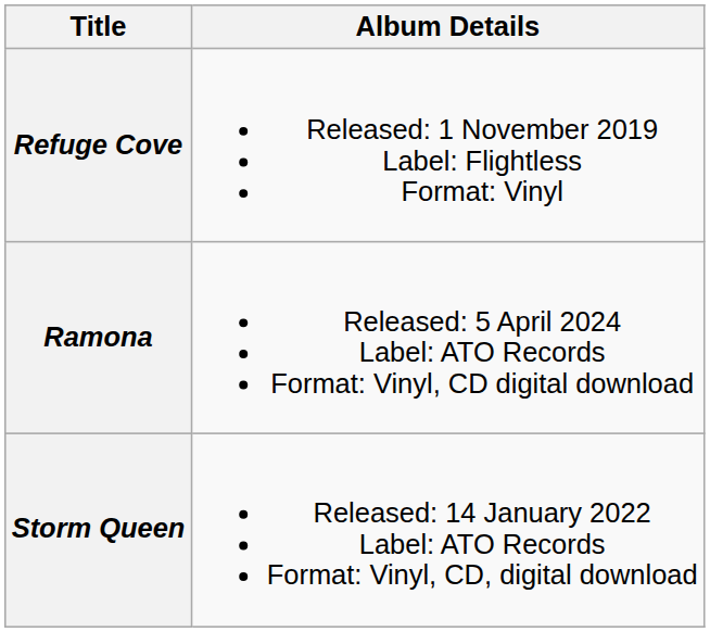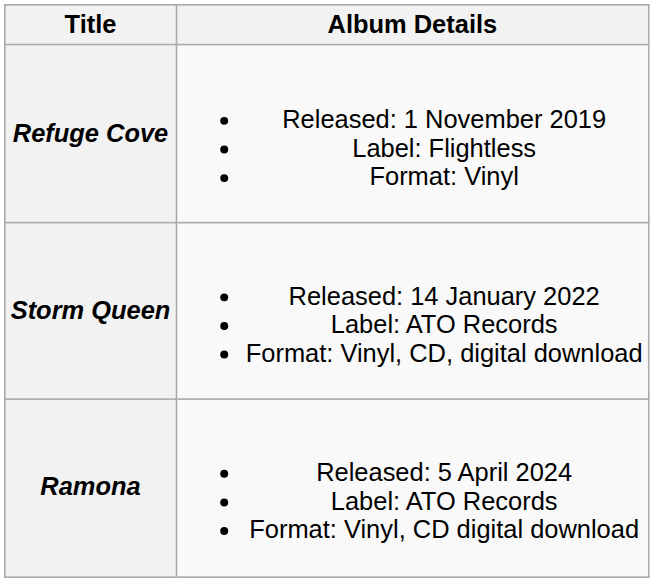rows swapped: Storm Queen <-> Ramona
